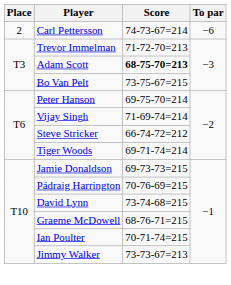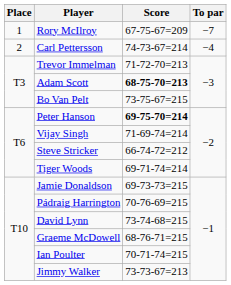+ row: 1 | Rory McIlroy | 67-75-67=209 | −7
Carl Pettersson | To par: −6 -> −4
Peter Hanson | Score: normal -> bold
